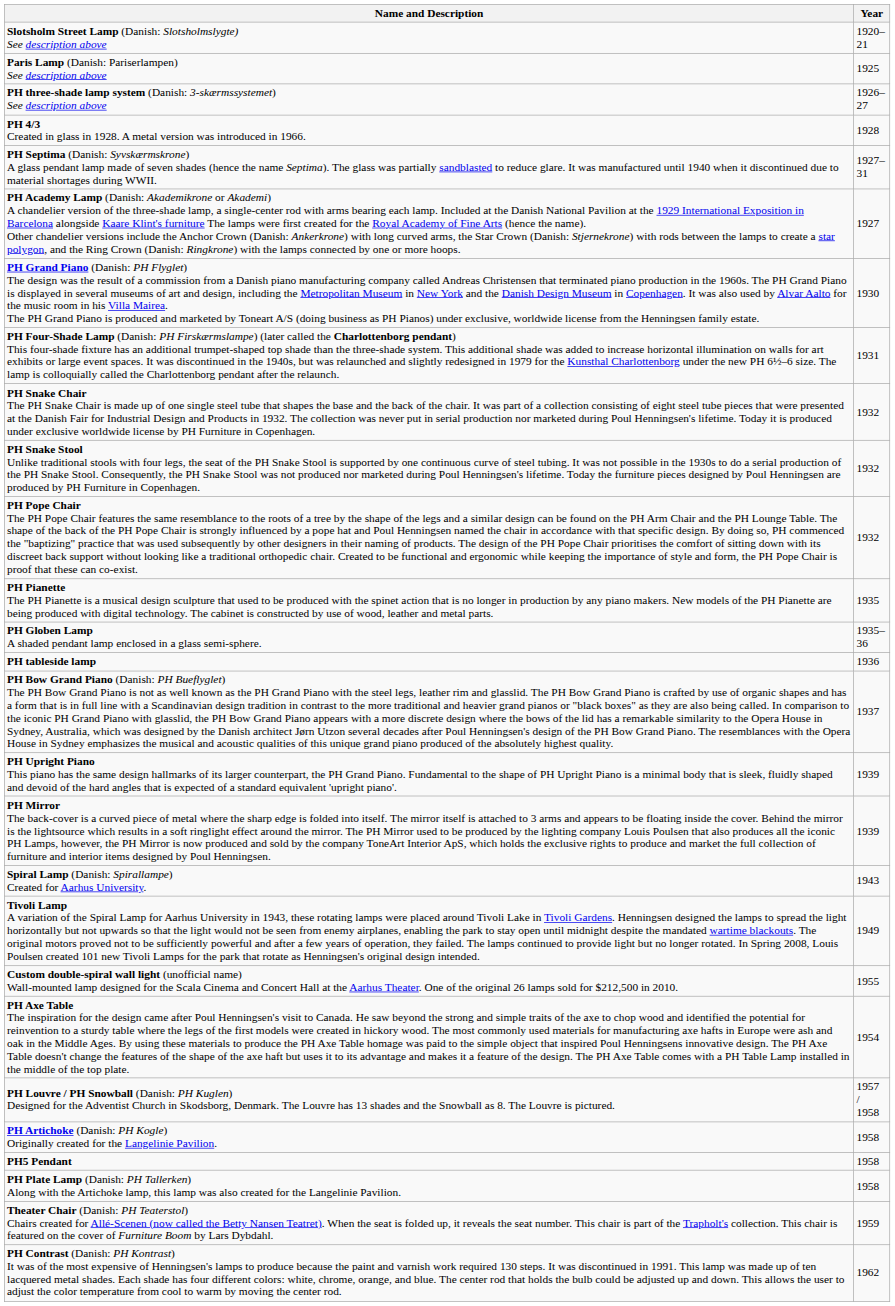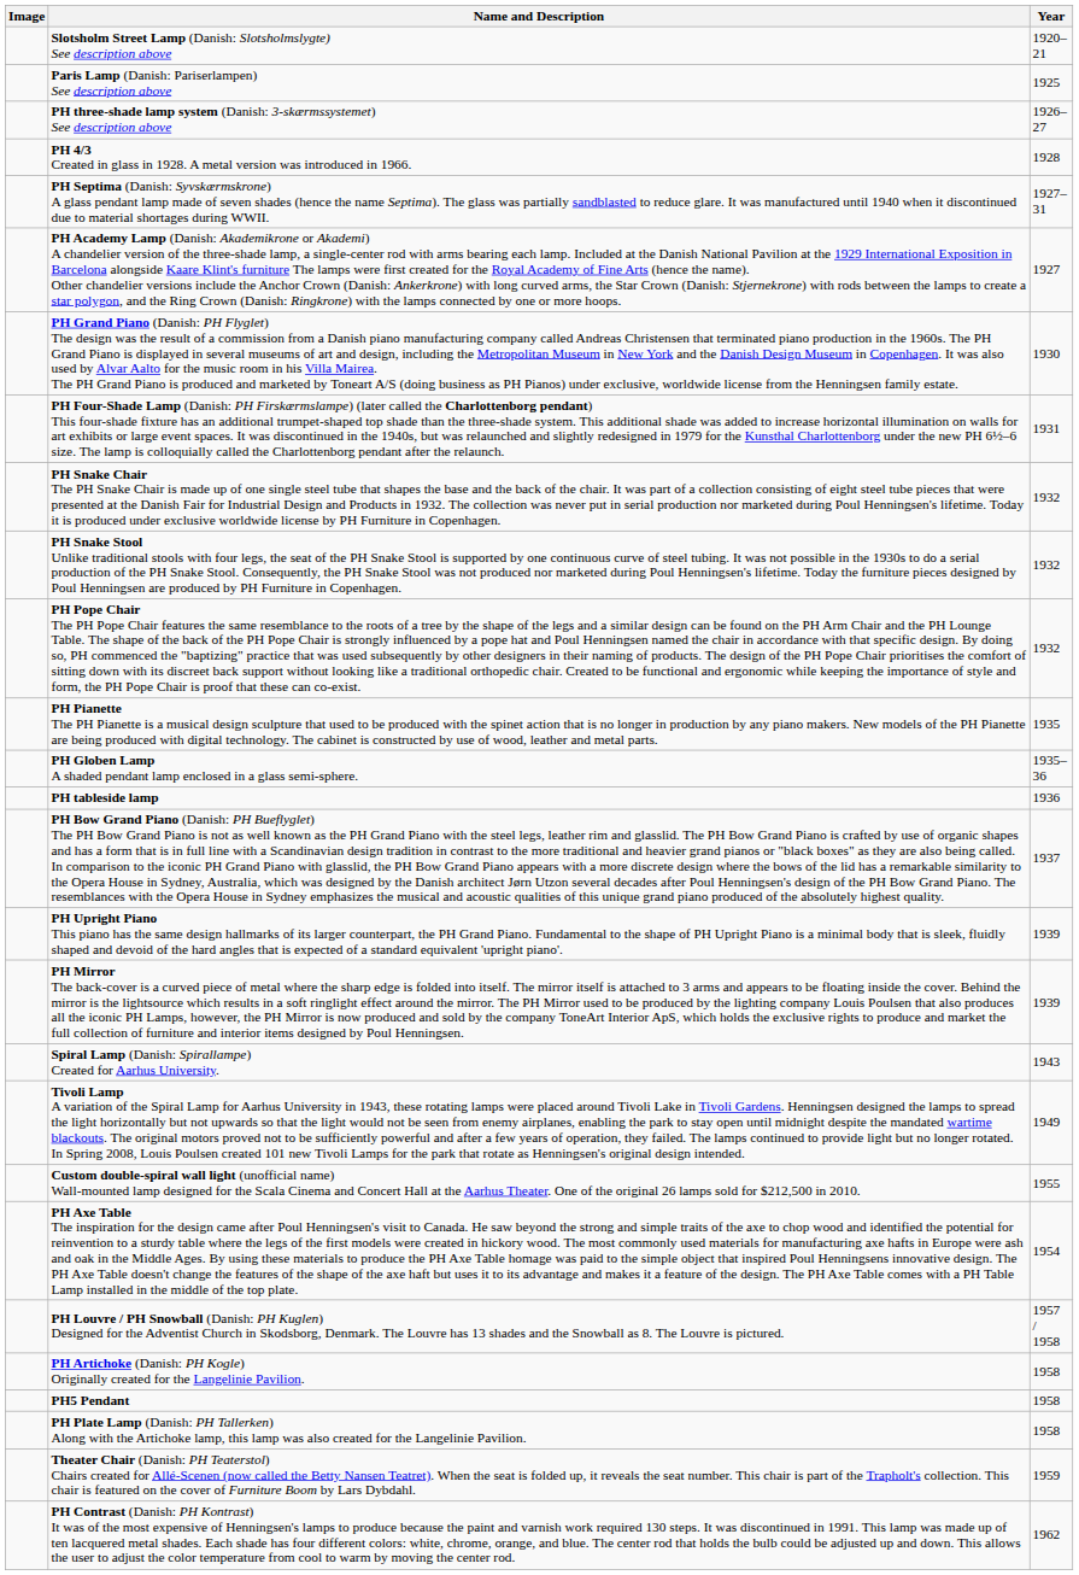+ column: Image
